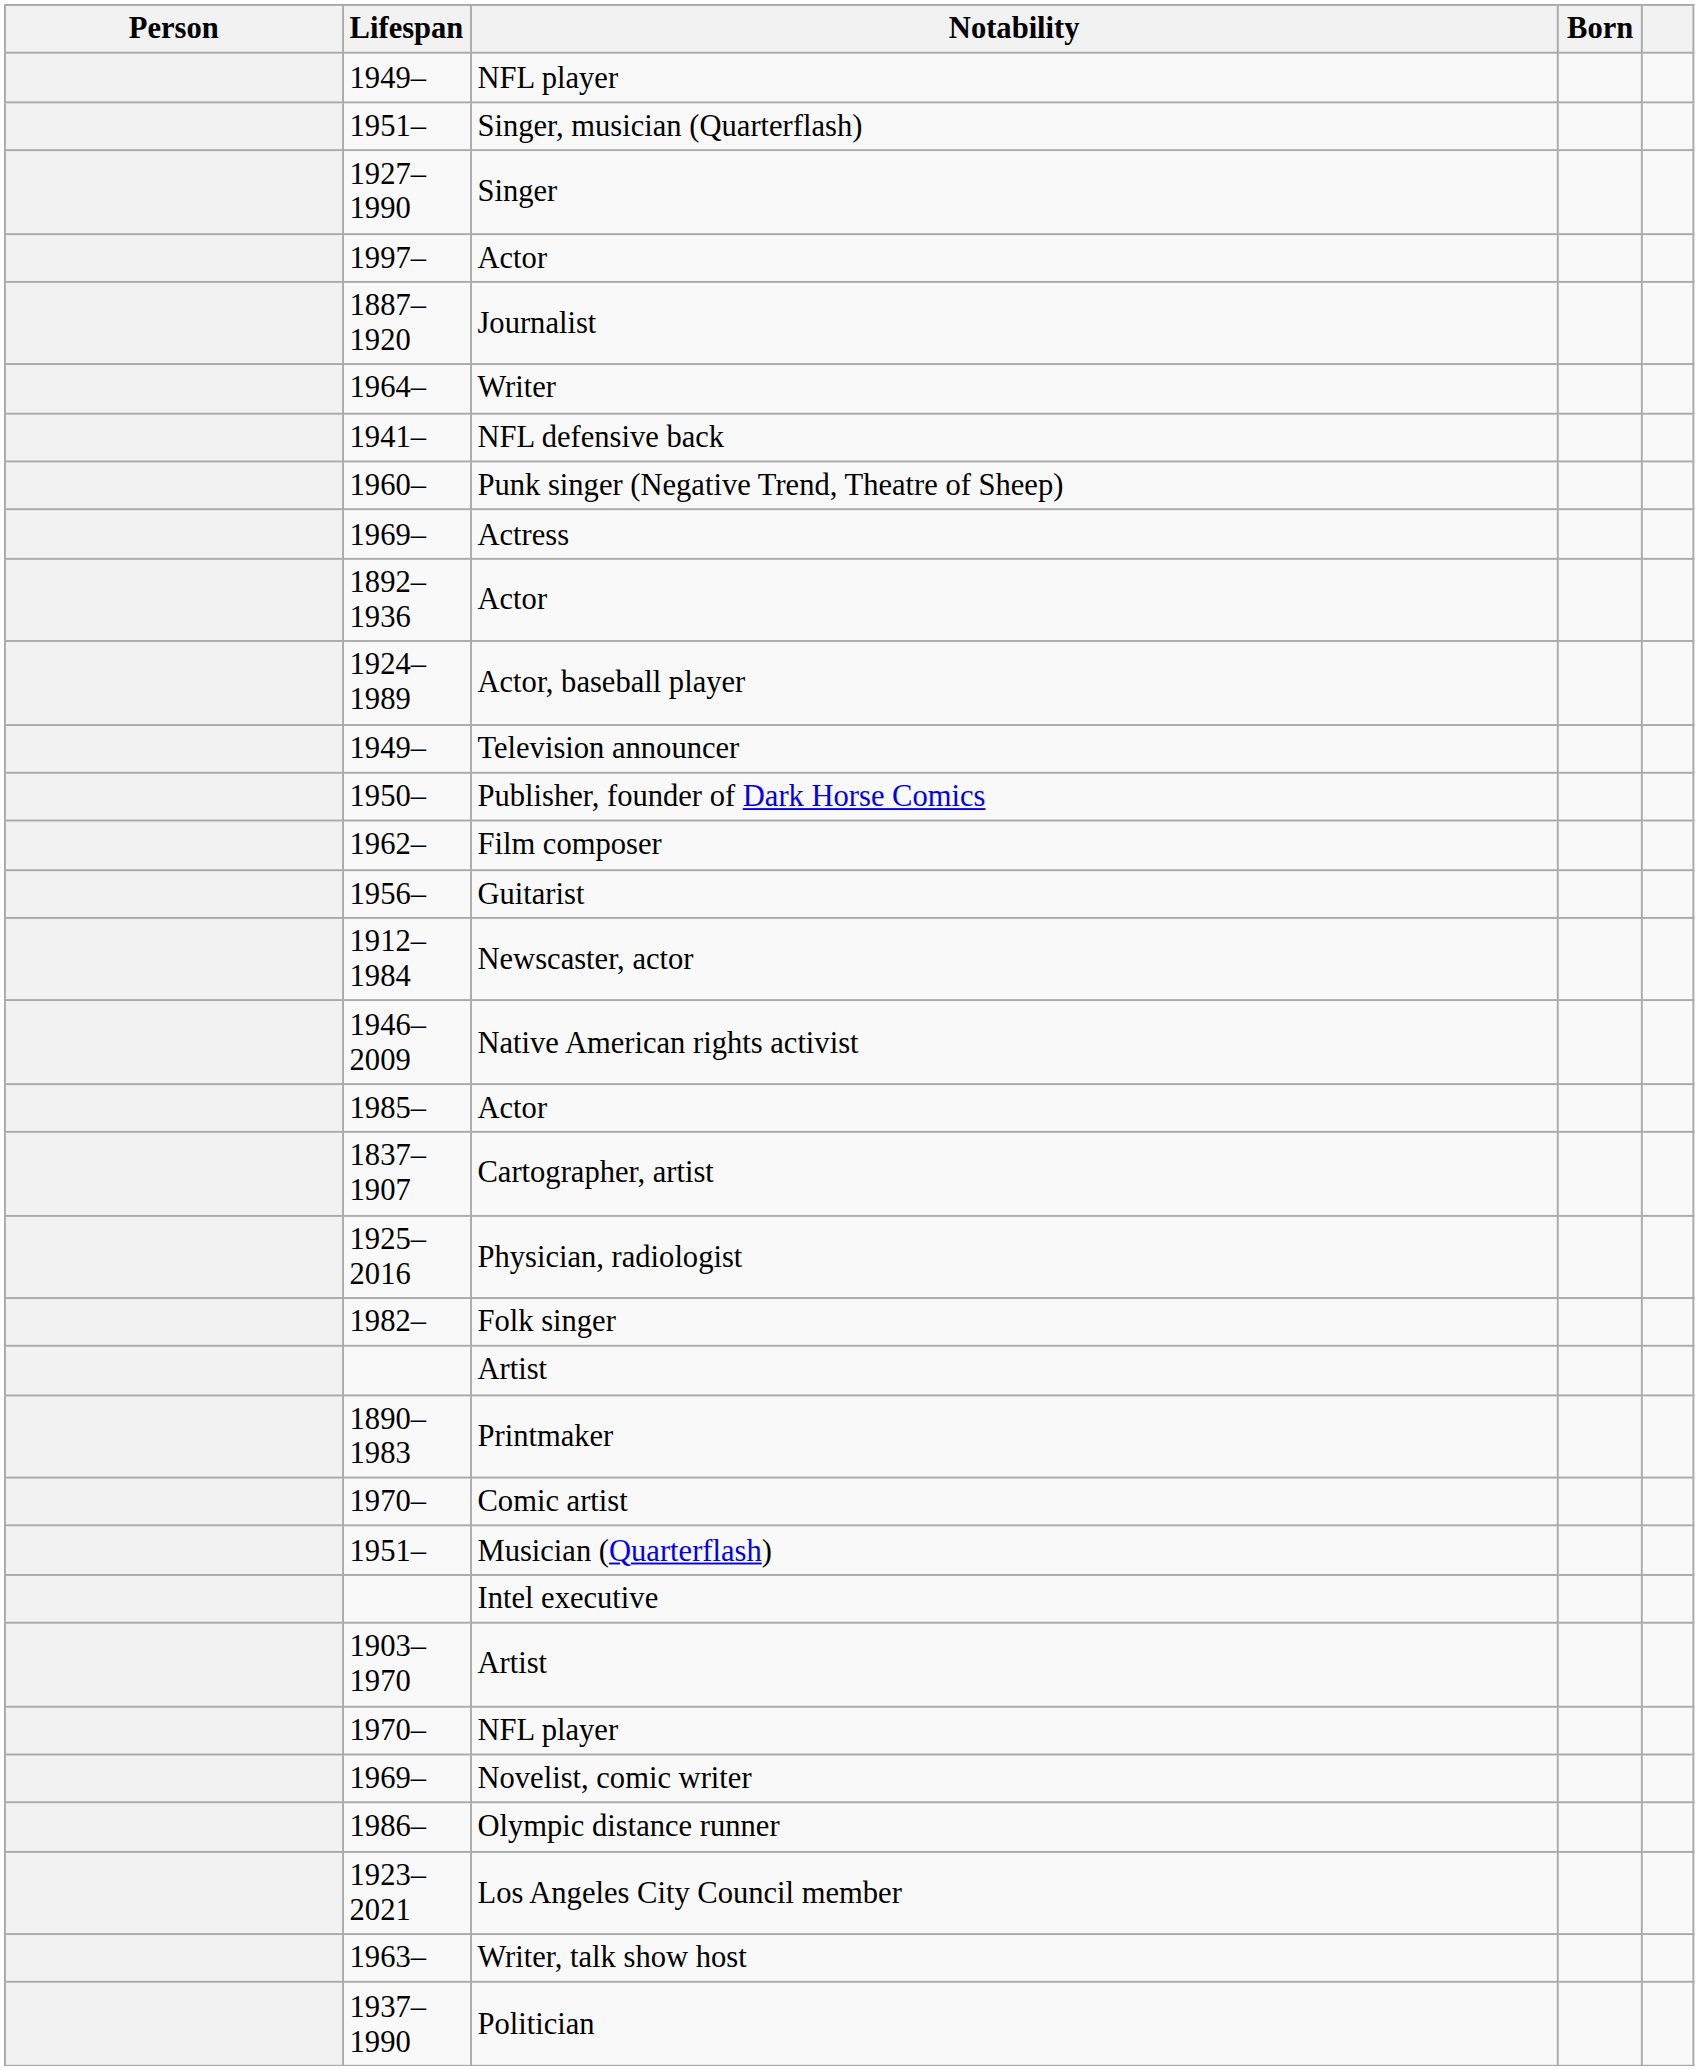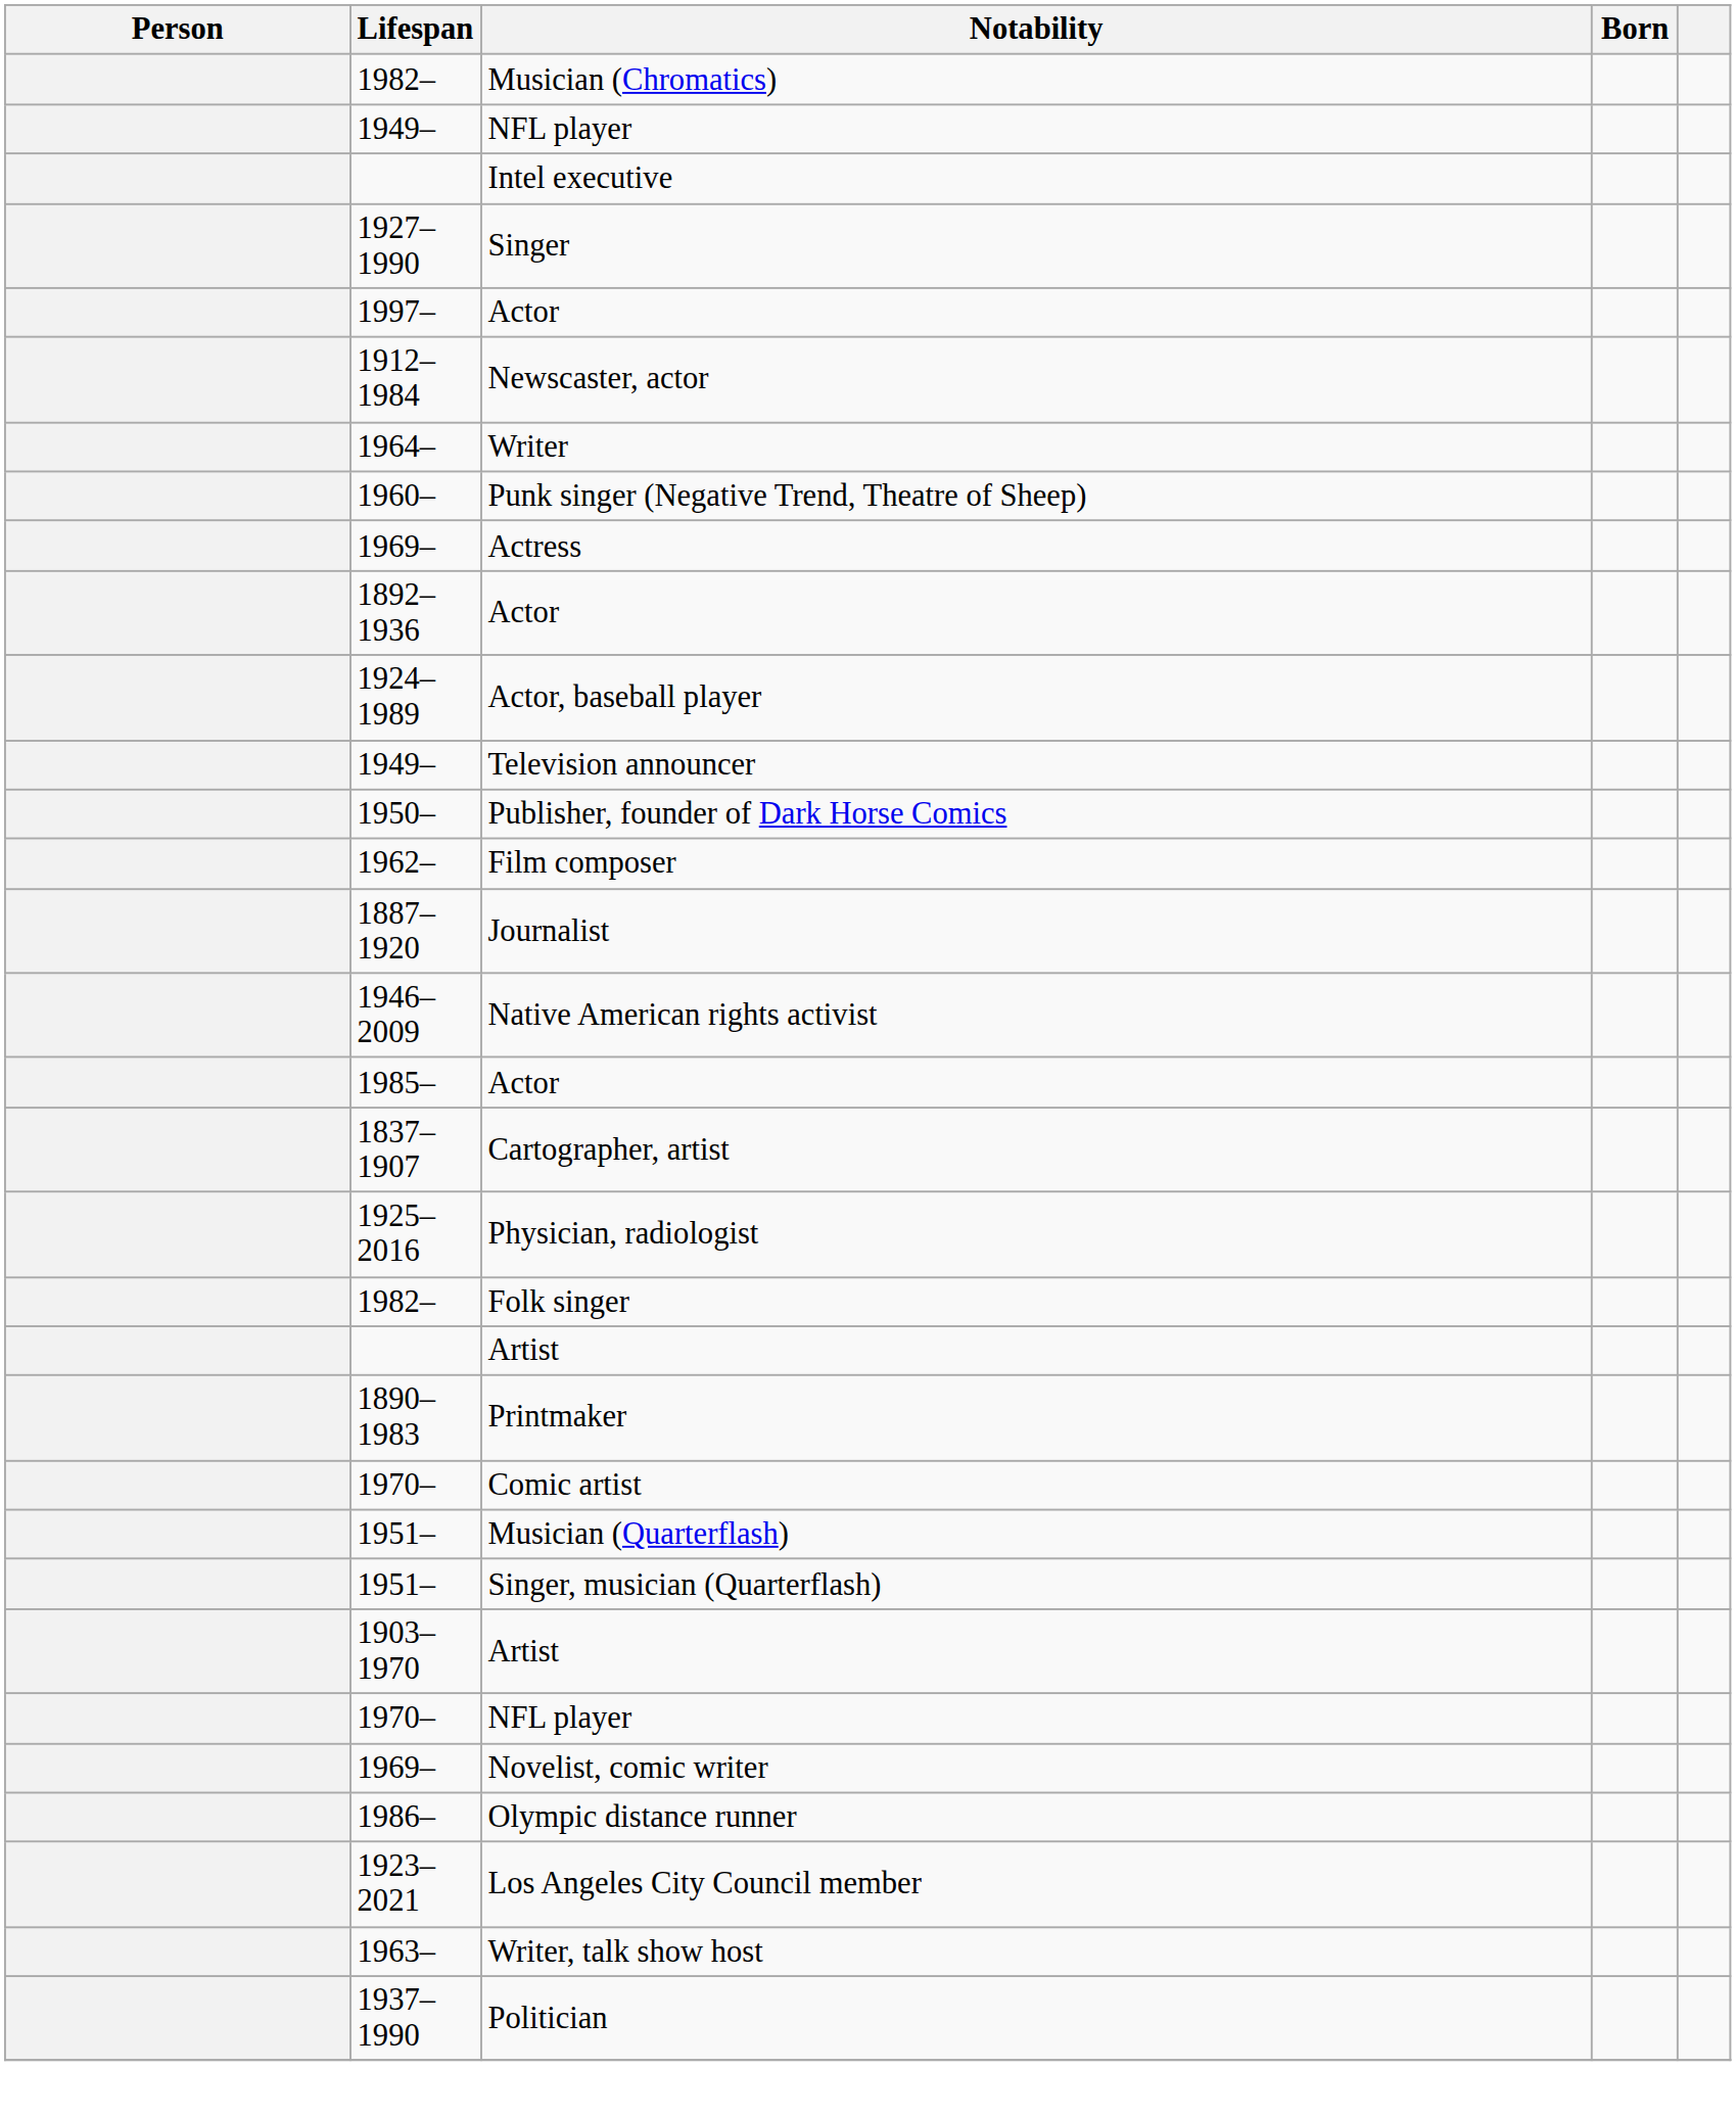+ row: 1982– | Musician (Chromatics)
rows swapped: Intel executive <-> Singer, musician (Quarterflash)
rows swapped: Journalist <-> Newscaster, actor
- row: 1941– | NFL defensive back
- row: 1956– | Guitarist
